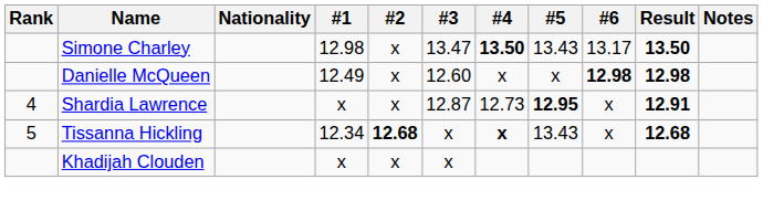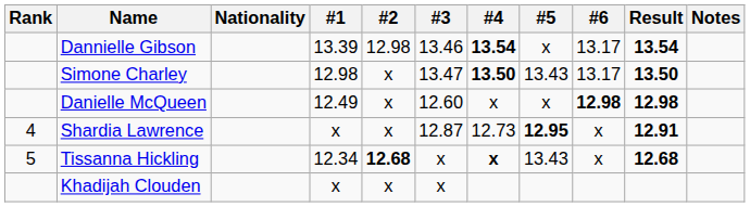+ row: Dannielle Gibson | 13.39 | 12.98 | 13.46 | 13.54 | x | 13.17 | 13.54
